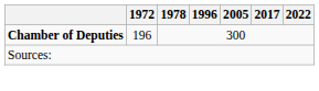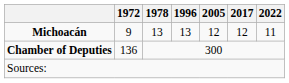+ row: Michoacán | 9 | 13 | 13 | 12 | 12 | 11
Chamber of Deputies | 1972: 196 -> 136
